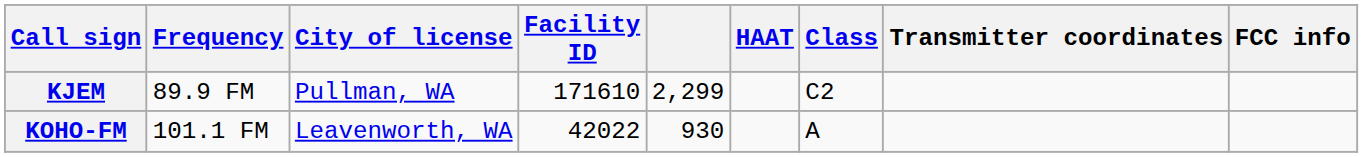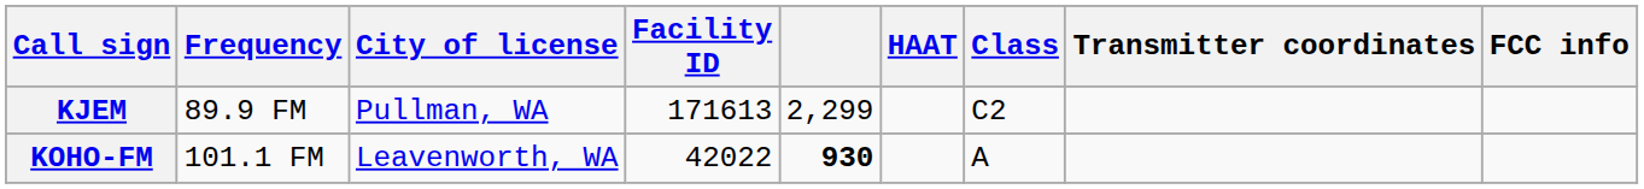KJEM | Facility ID: 171610 -> 171613
KOHO-FM | column 5: normal -> bold
